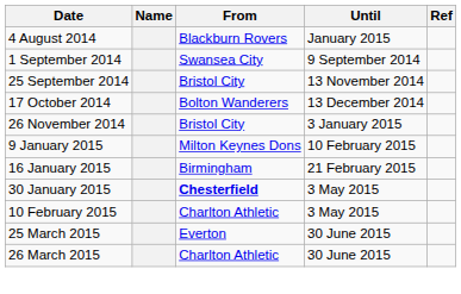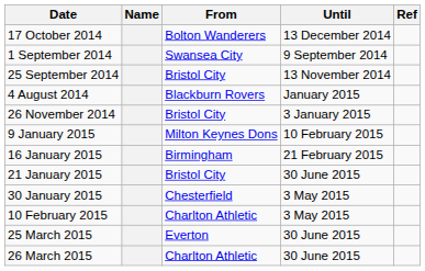rows swapped: 4 August 2014 <-> 17 October 2014
+ row: 21 January 2015 | Bristol City | 30 June 2015
30 January 2015 | From: bold -> normal
